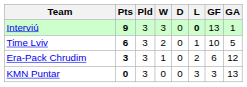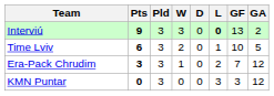Interviú | GA: 1 -> 2
Era-Pack Chrudim | GF: 6 -> 7
KMN Puntar | GA: 13 -> 12
